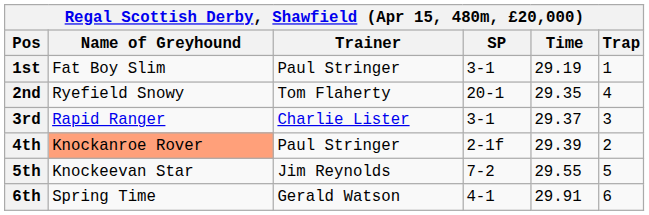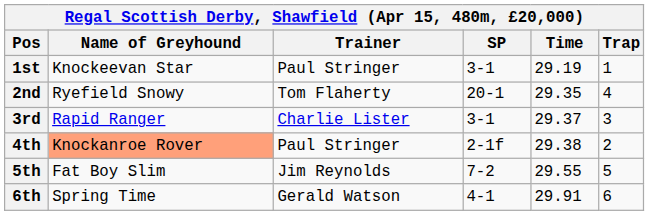1st | Name of Greyhound: Fat Boy Slim -> Knockeevan Star
4th | Time: 29.39 -> 29.38
5th | Name of Greyhound: Knockeevan Star -> Fat Boy Slim
